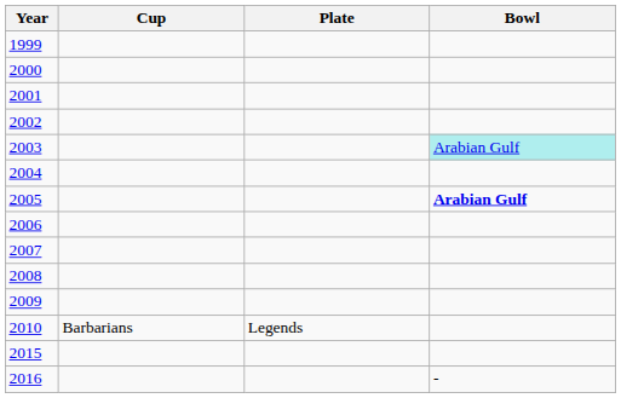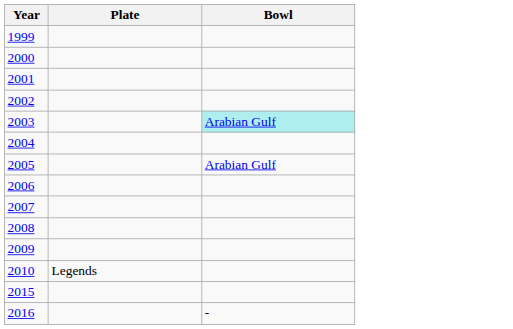- column: Cup | Barbarians
2005 | Bowl: bold -> normal
